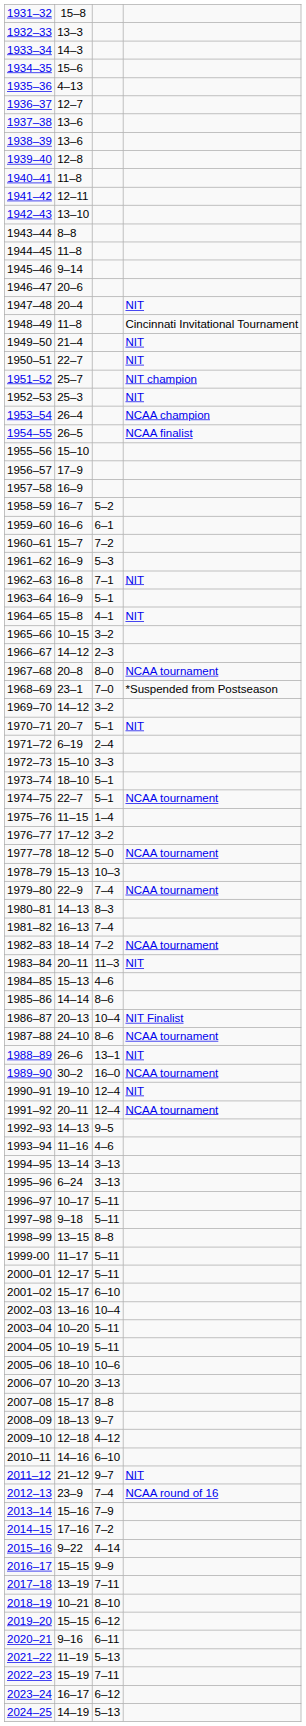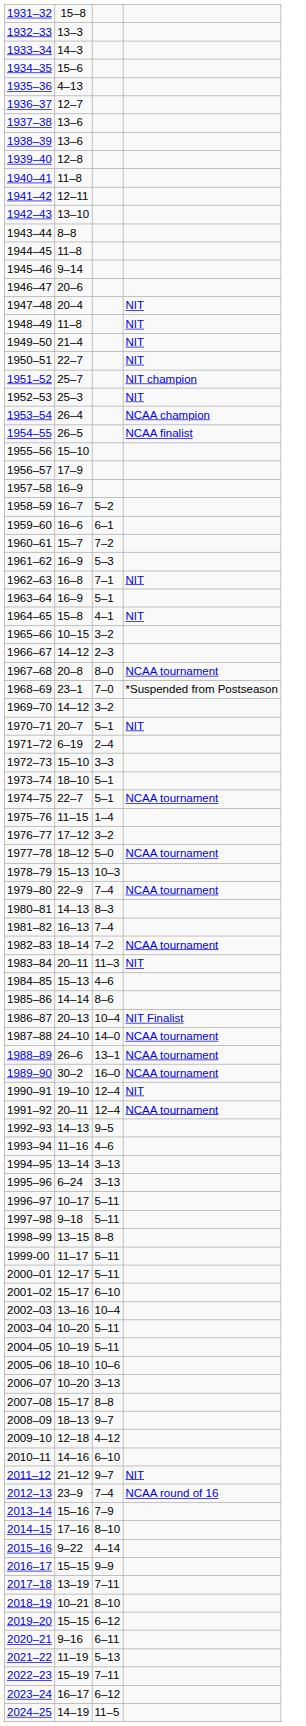1948–49 | column 4: Cincinnati Invitational Tournament -> NIT
1987–88 | column 3: 8–6 -> 14–0
1988–89 | column 4: NIT -> NCAA tournament
2014–15 | column 3: 7–2 -> 8–10
2024–25 | column 3: 5–13 -> 11–5
